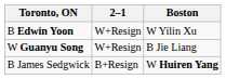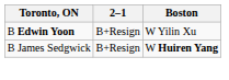B Edwin Yoon | 2–1: W+Resign -> B+Resign
- row: W Guanyu Song | W+Resign | B Jie Liang
